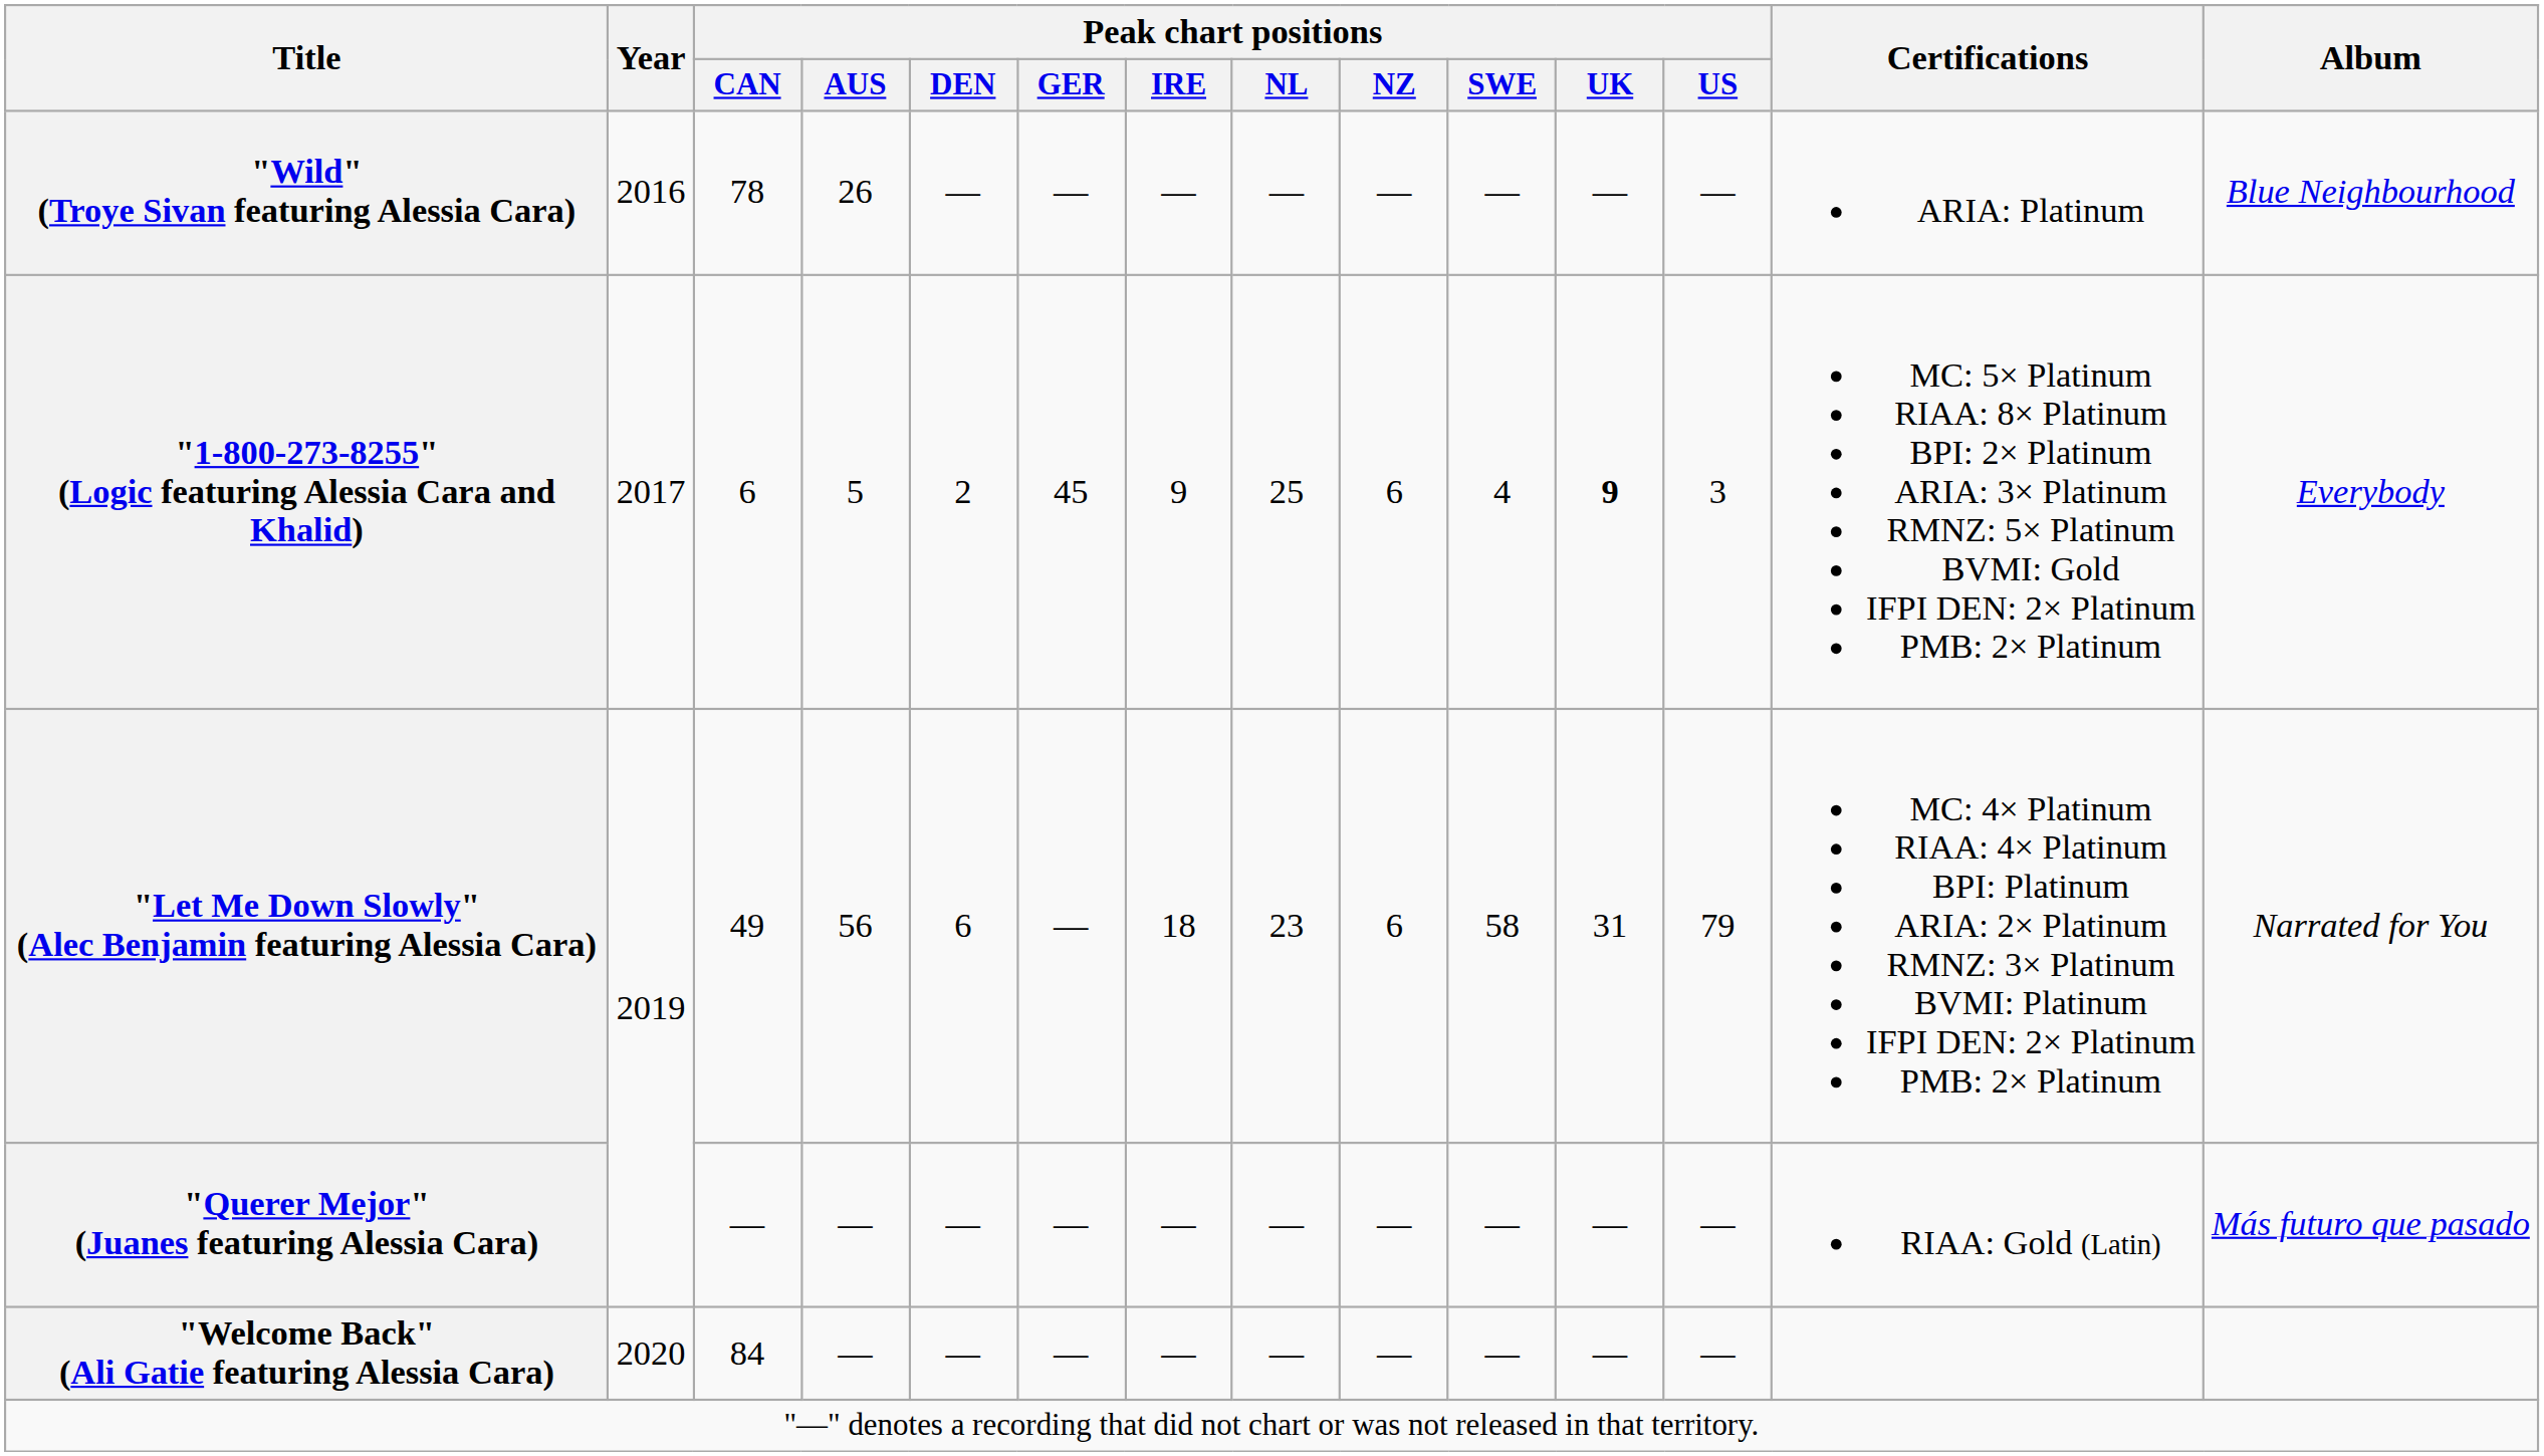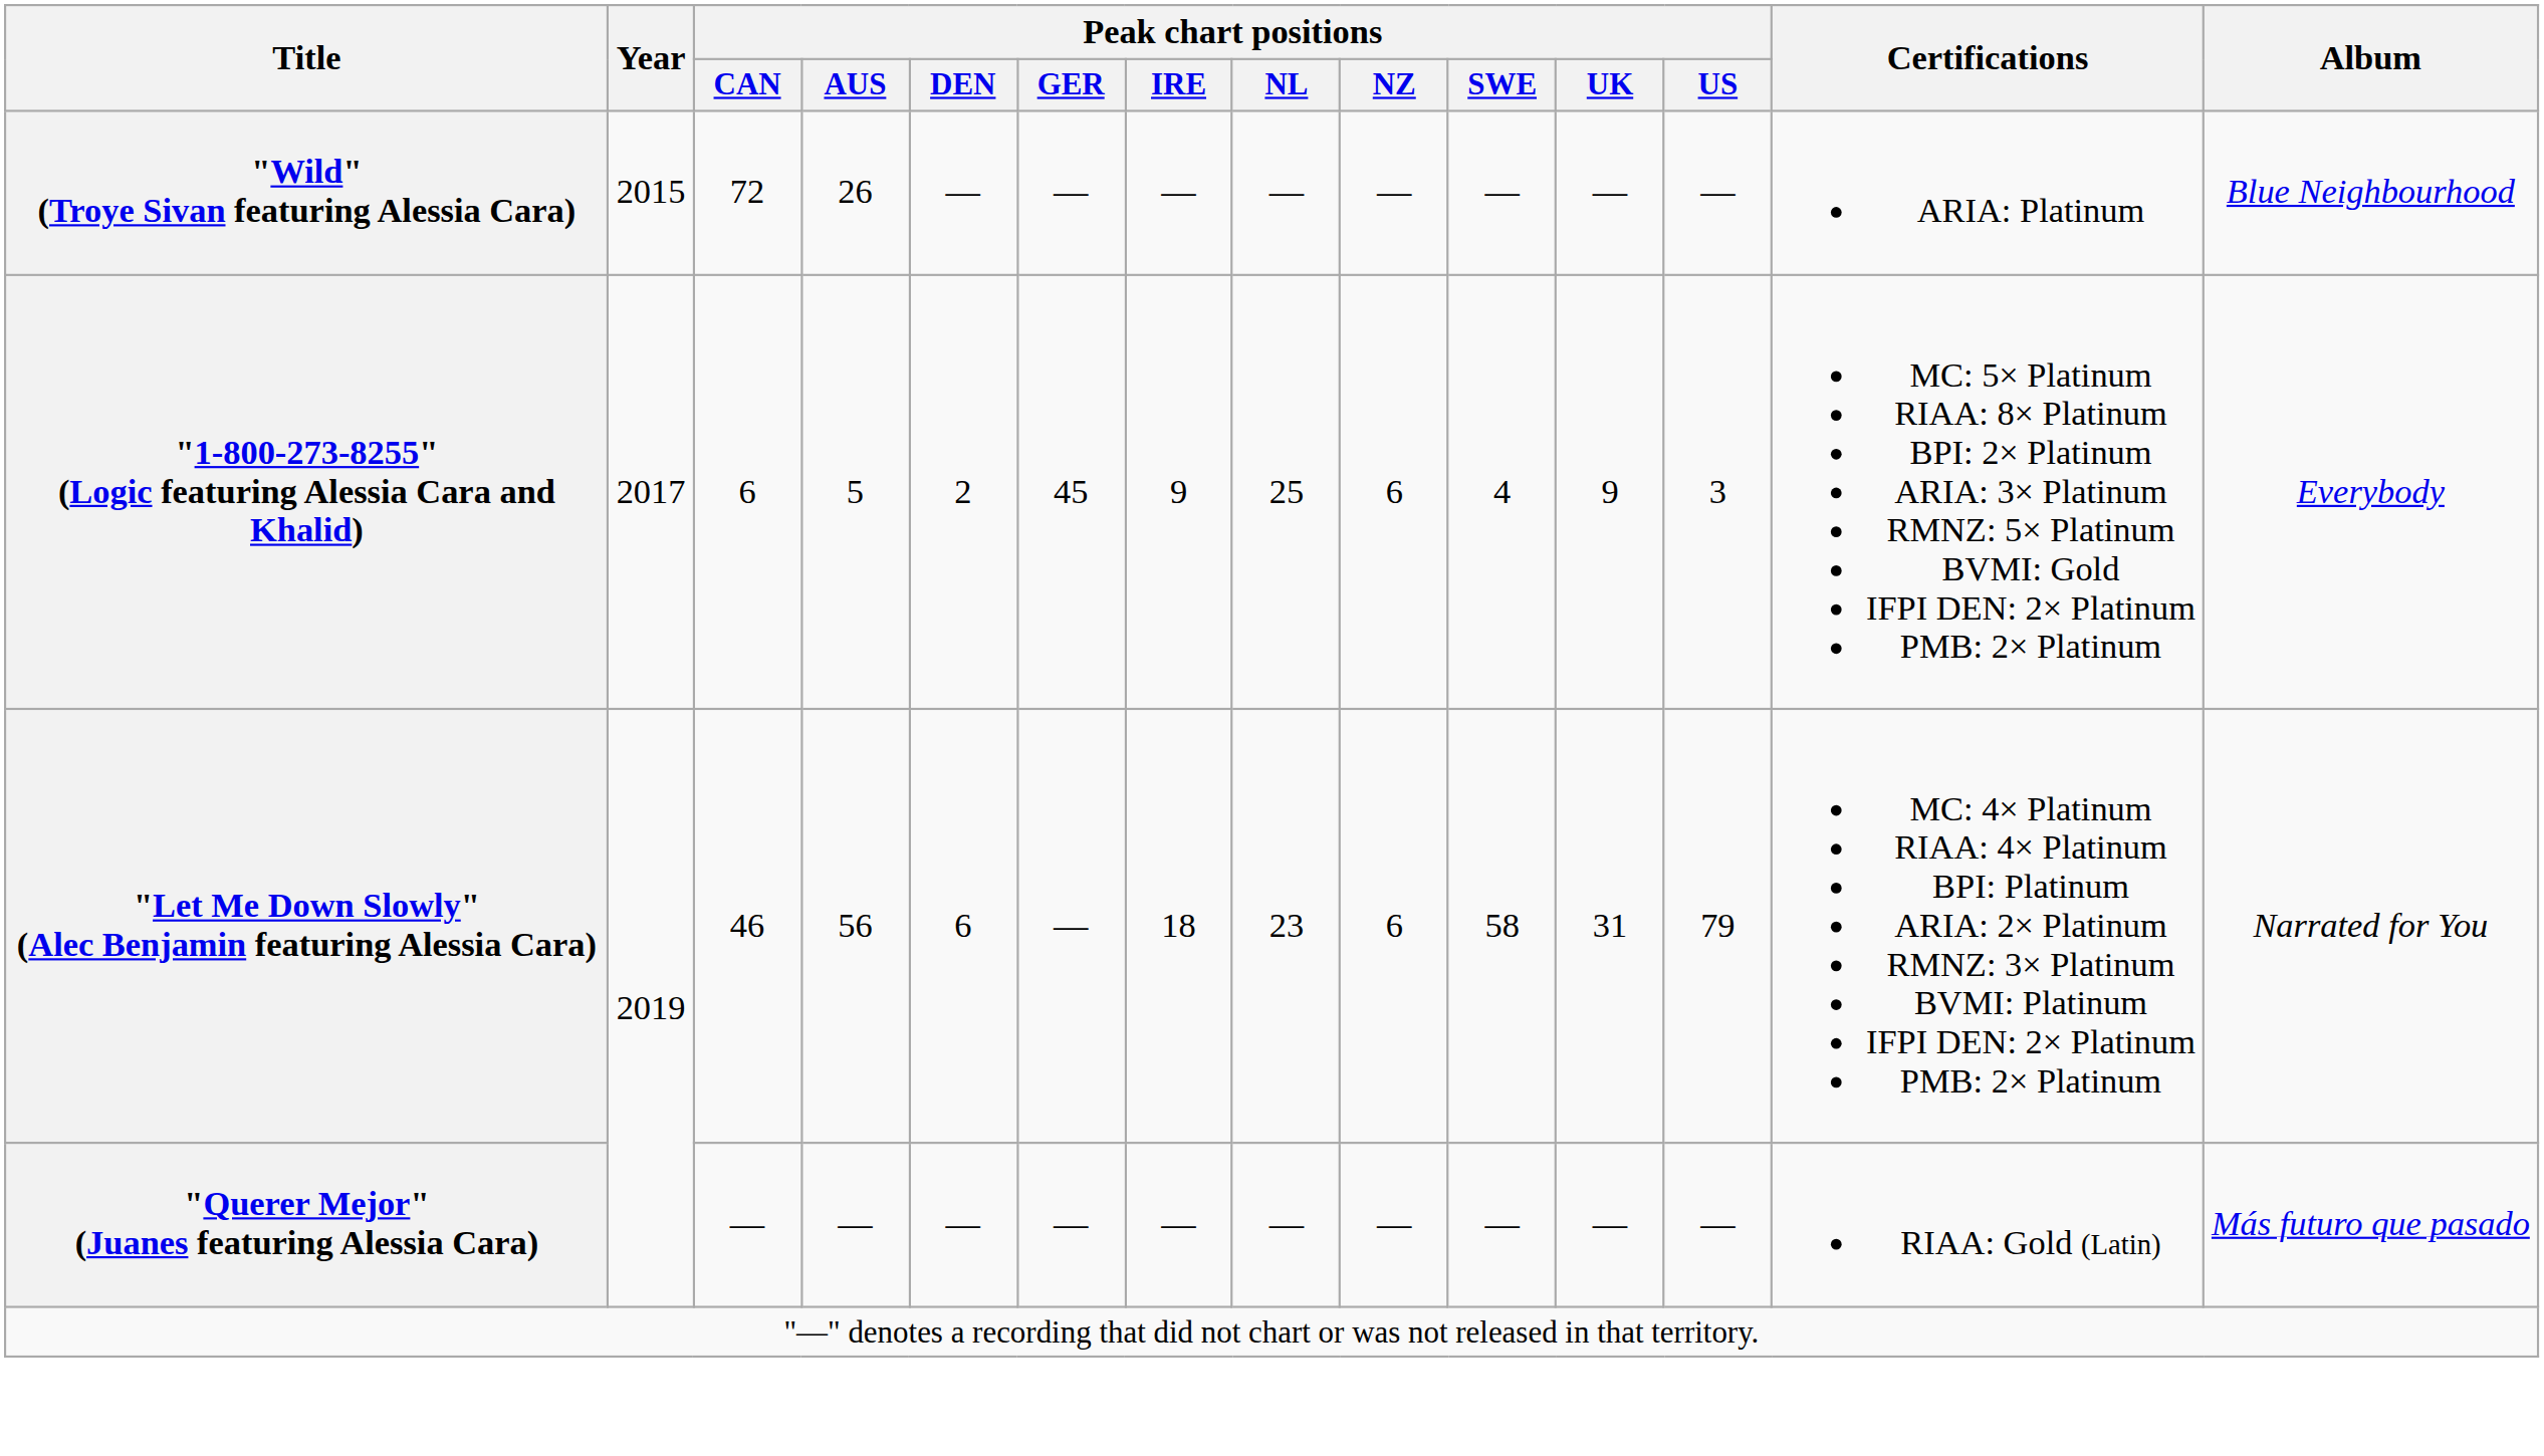"Wild" (Troye Sivan featuring Alessia Cara) | Year: 2016 -> 2015
"Wild" (Troye Sivan featuring Alessia Cara) | Peak chart positions / CAN: 78 -> 72
"1-800-273-8255" (Logic featuring Alessia Cara and Khalid) | Peak chart positions / UK: bold -> normal
"Let Me Down Slowly" (Alec Benjamin featuring Alessia Cara) | Peak chart positions / CAN: 49 -> 46
- row: "Welcome Back" (Ali Gatie featuring Alessia Cara) | 2020 | 84 | — | — | — | — | — | — | — | — | —
